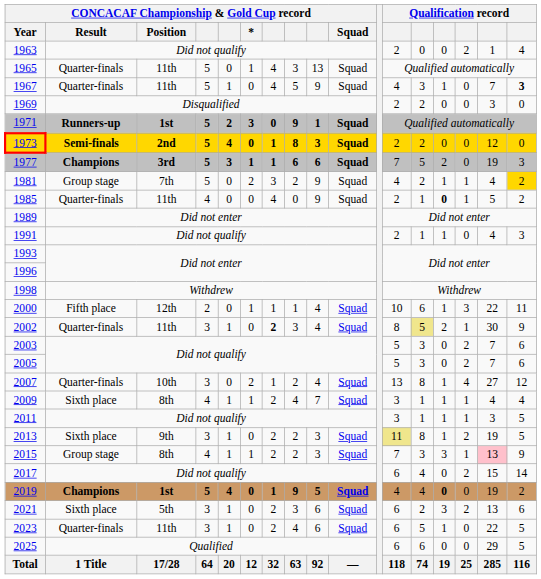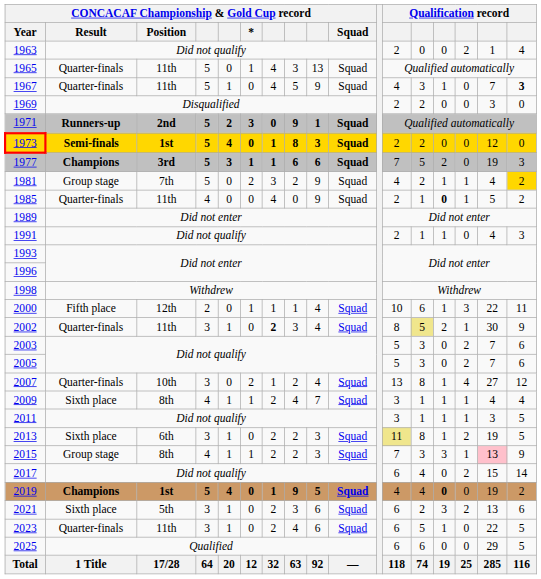1971 | CONCACAF Championship & Gold Cup record / Position: 1st -> 2nd
1973 | CONCACAF Championship & Gold Cup record / Position: 2nd -> 1st
2013 | CONCACAF Championship & Gold Cup record / Position: 9th -> 6th
